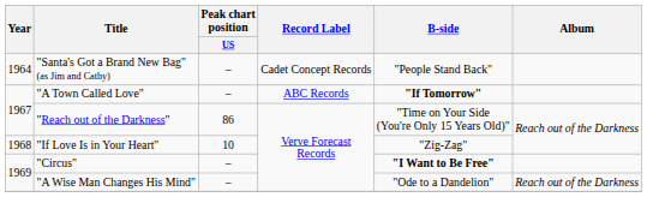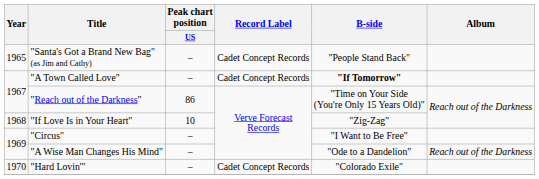"Santa's Got a Brand New Bag" (as Jim and Cathy) | Year: 1964 -> 1965
"A Town Called Love" | Record Label: ABC Records -> Cadet Concept Records
"Circus" | B-side: bold -> normal
+ row: 1970 | "Hard Lovin'" | – | Cadet Concept Records | "Colorado Exile"
